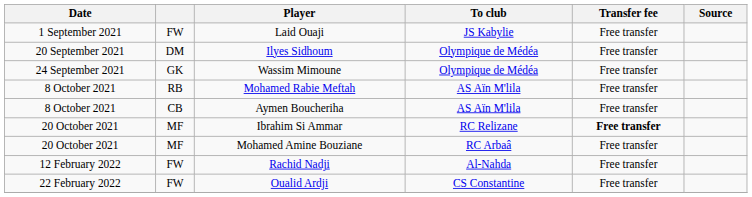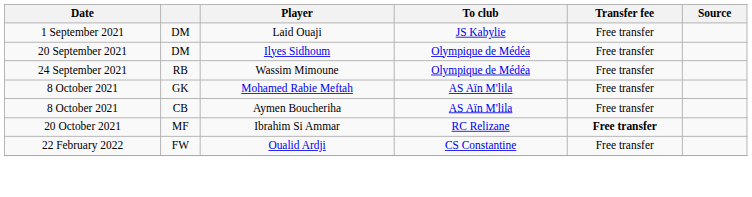Laid Ouaji | column 2: FW -> DM
Wassim Mimoune | column 2: GK -> RB
Mohamed Rabie Meftah | column 2: RB -> GK
- row: 20 October 2021 | MF | Mohamed Amine Bouziane | RC Arbaâ | Free transfer
- row: 12 February 2022 | FW | Rachid Nadji | Al-Nahda | Free transfer
